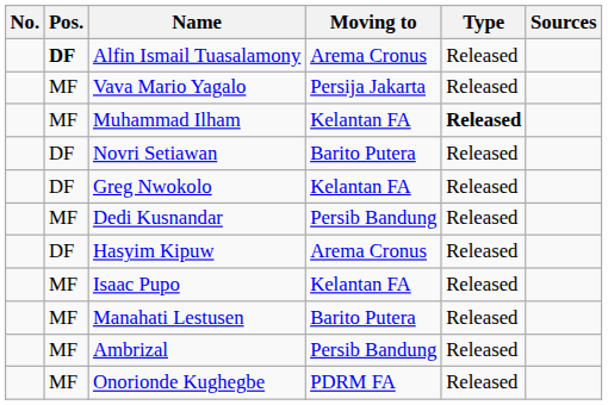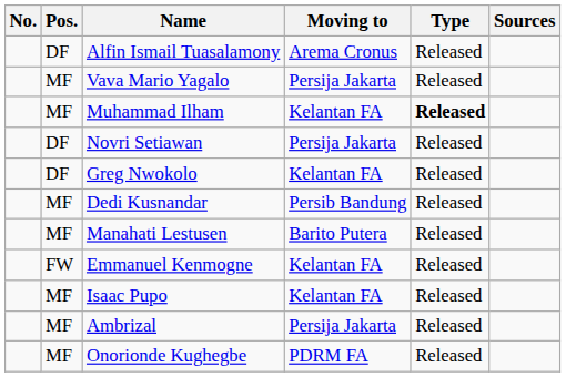Alfin Ismail Tuasalamony | Pos.: bold -> normal
Novri Setiawan | Moving to: Barito Putera -> Persija Jakarta
- row: DF | Hasyim Kipuw | Arema Cronus | Released
rows swapped: Manahati Lestusen <-> Isaac Pupo
+ row: FW | Emmanuel Kenmogne | Kelantan FA | Released
Ambrizal | Moving to: Persib Bandung -> Persija Jakarta
